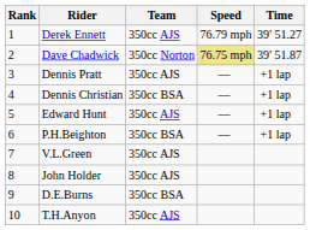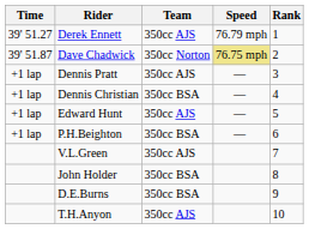columns swapped: Rank <-> Time
John Holder | Team: 350cc AJS -> 350cc BSA
